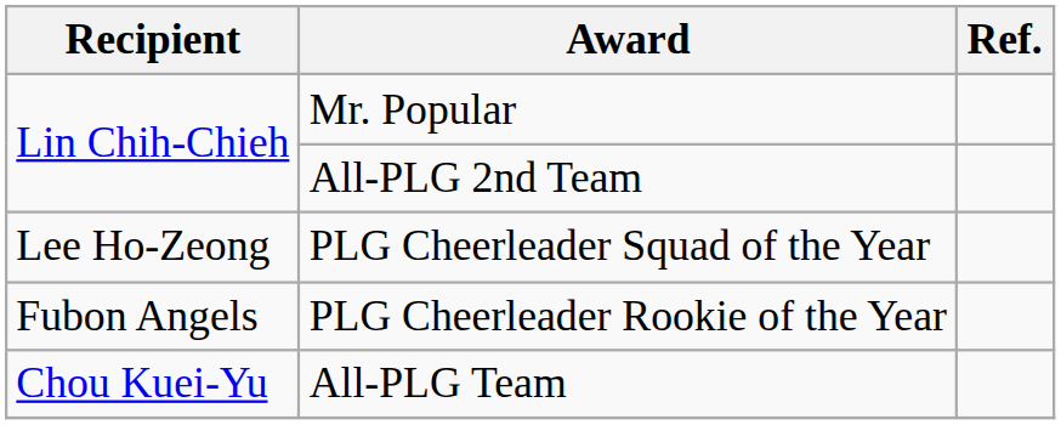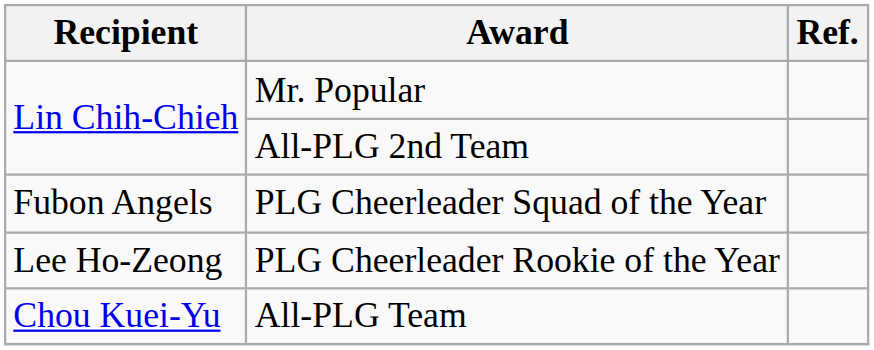PLG Cheerleader Squad of the Year | Recipient: Lee Ho-Zeong -> Fubon Angels
PLG Cheerleader Rookie of the Year | Recipient: Fubon Angels -> Lee Ho-Zeong
